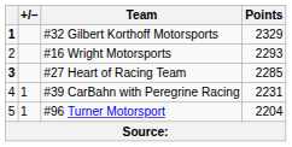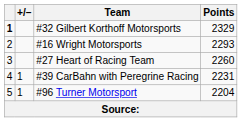#27 Heart of Racing Team | column 1: bold -> normal
#27 Heart of Racing Team | Points: 2285 -> 2260
